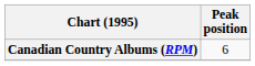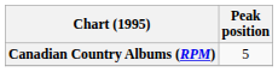Canadian Country Albums (RPM) | Peak position: 6 -> 5
